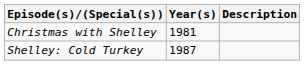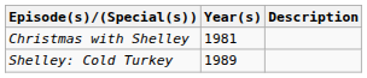Shelley: Cold Turkey | Year(s): 1987 -> 1989
